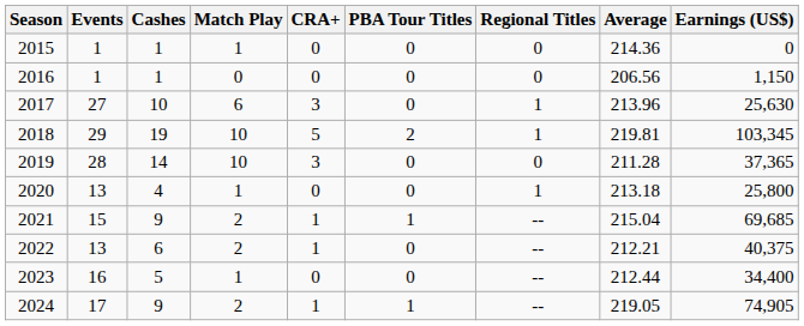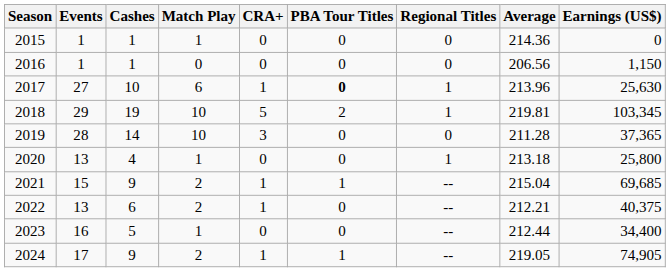2017 | CRA+: 3 -> 1
2017 | PBA Tour Titles: normal -> bold
